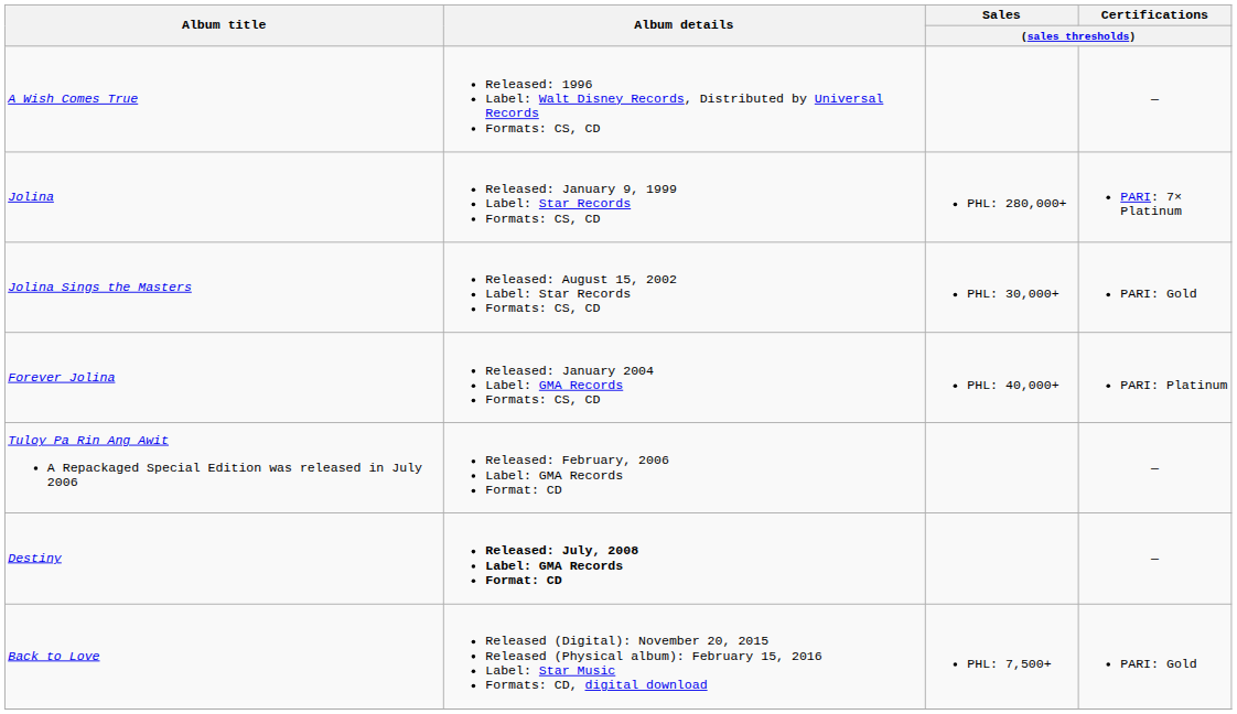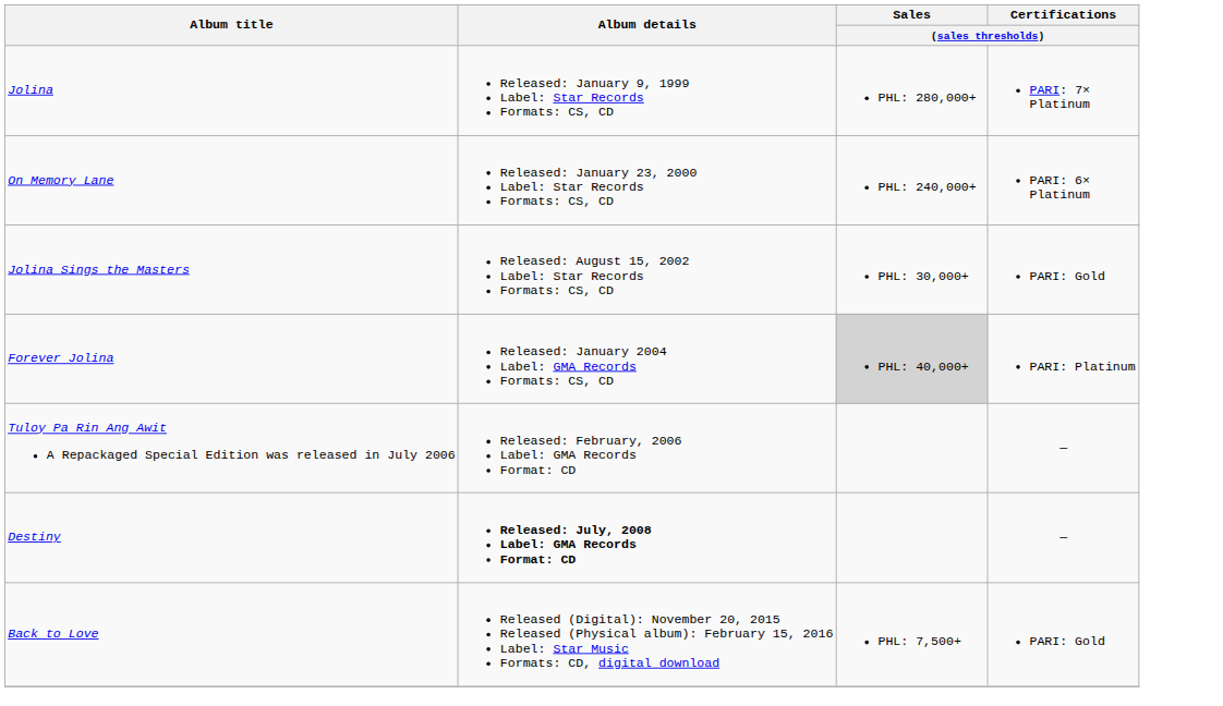- row: A Wish Comes True | Released: 1996 Label: Walt Disney Records, Distributed by Universal Records Formats: CS, CD | —
+ row: On Memory Lane | Released: January 23, 2000 Label: Star Records Formats: CS, CD | PHL: 240,000+ | PARI: 6× Platinum
Forever Jolina | Sales / (sales thresholds): no background -> lightgrey background
